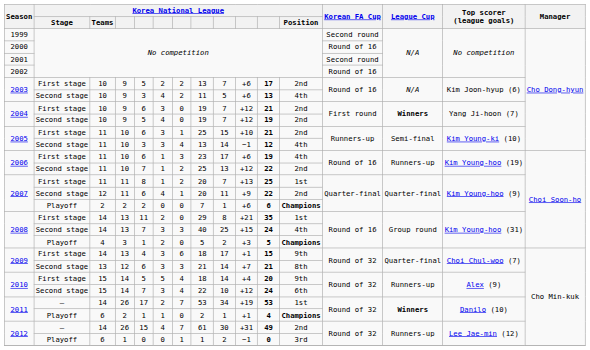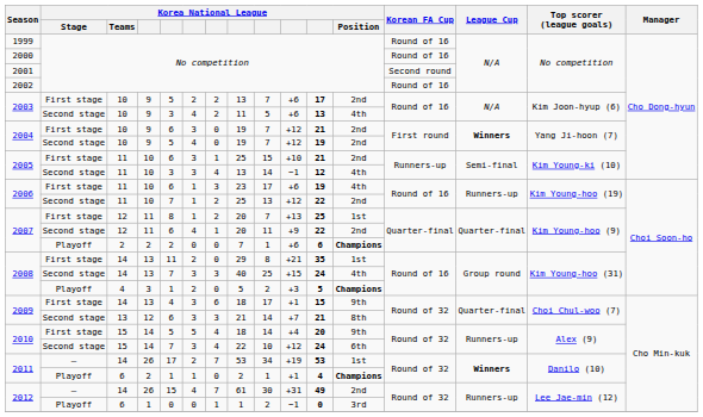1999 | Korean FA Cup: Second round -> Round of 16
2007 / First stage | Korea National League / Teams: 11 -> 12
